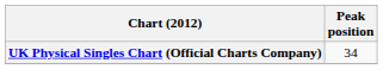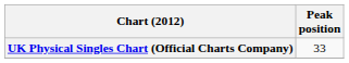UK Physical Singles Chart (Official Charts Company) | Peak position: 34 -> 33
